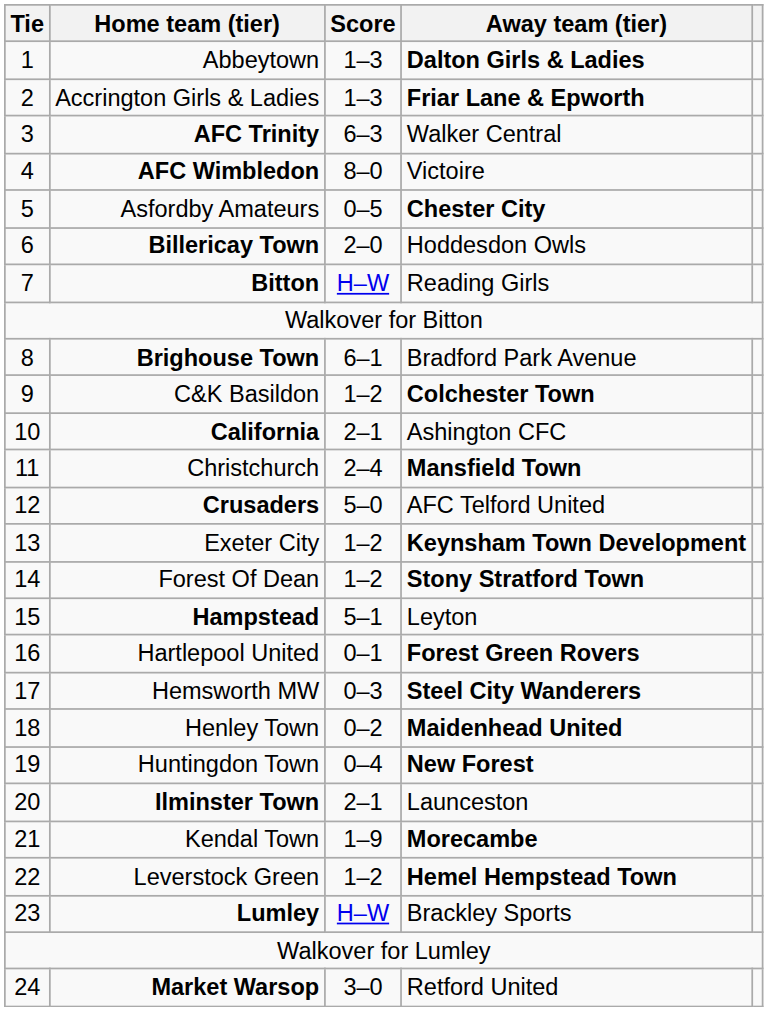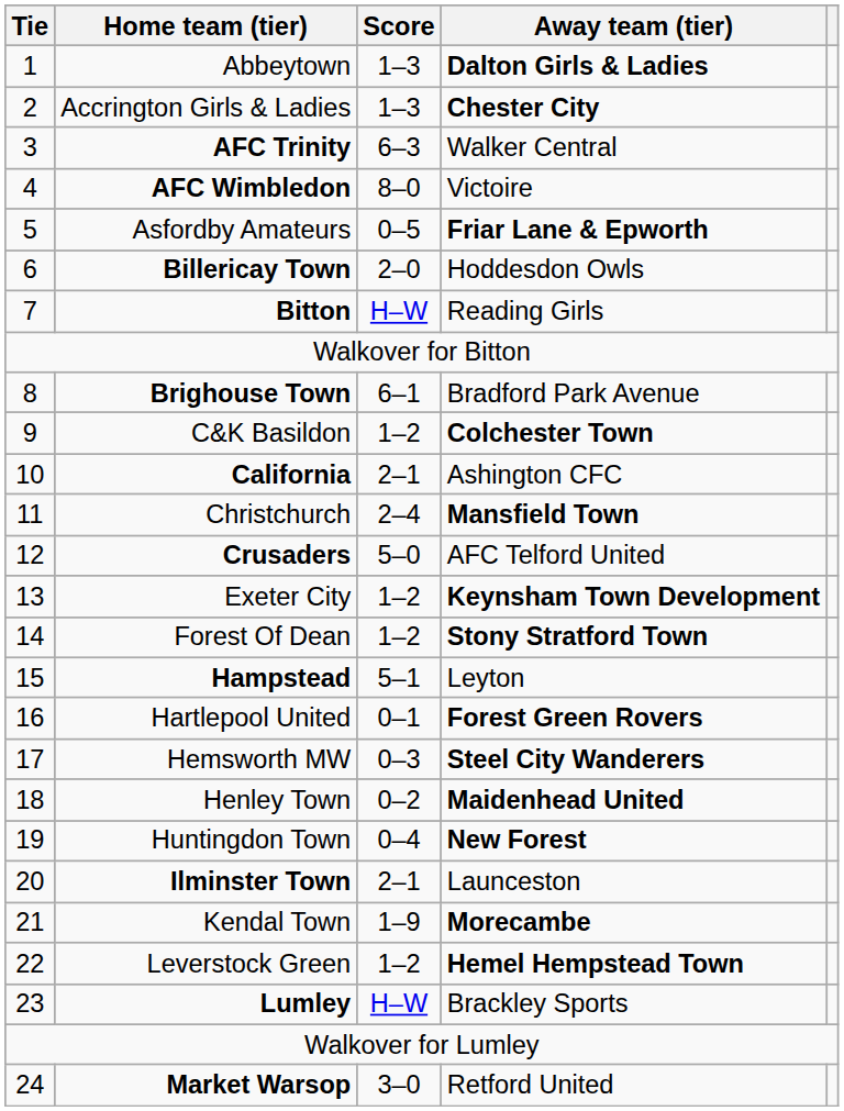Accrington Girls & Ladies | Away team (tier): Friar Lane & Epworth -> Chester City
Asfordby Amateurs | Away team (tier): Chester City -> Friar Lane & Epworth
